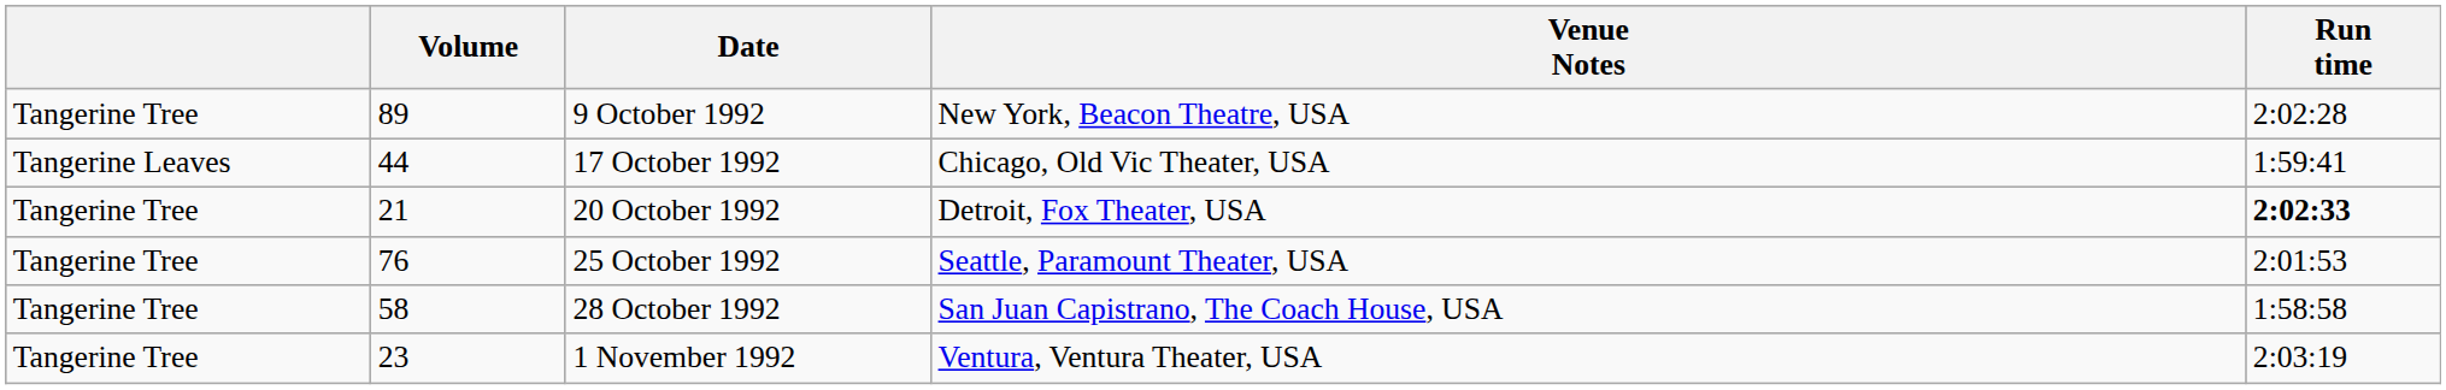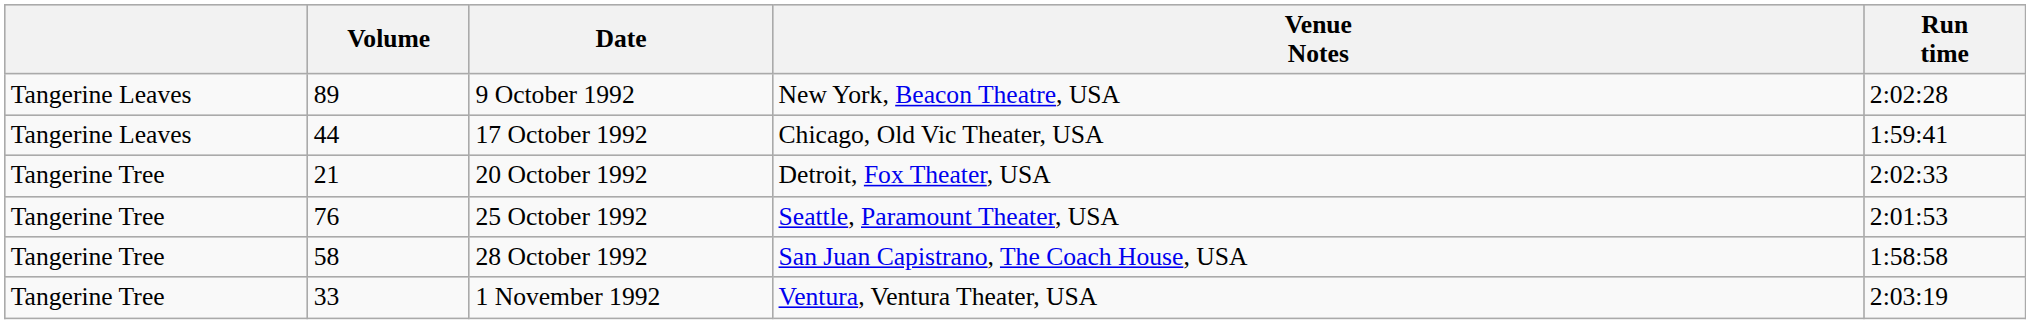9 October 1992 | column 1: Tangerine Tree -> Tangerine Leaves
20 October 1992 | Run time: bold -> normal
1 November 1992 | Volume: 23 -> 33
